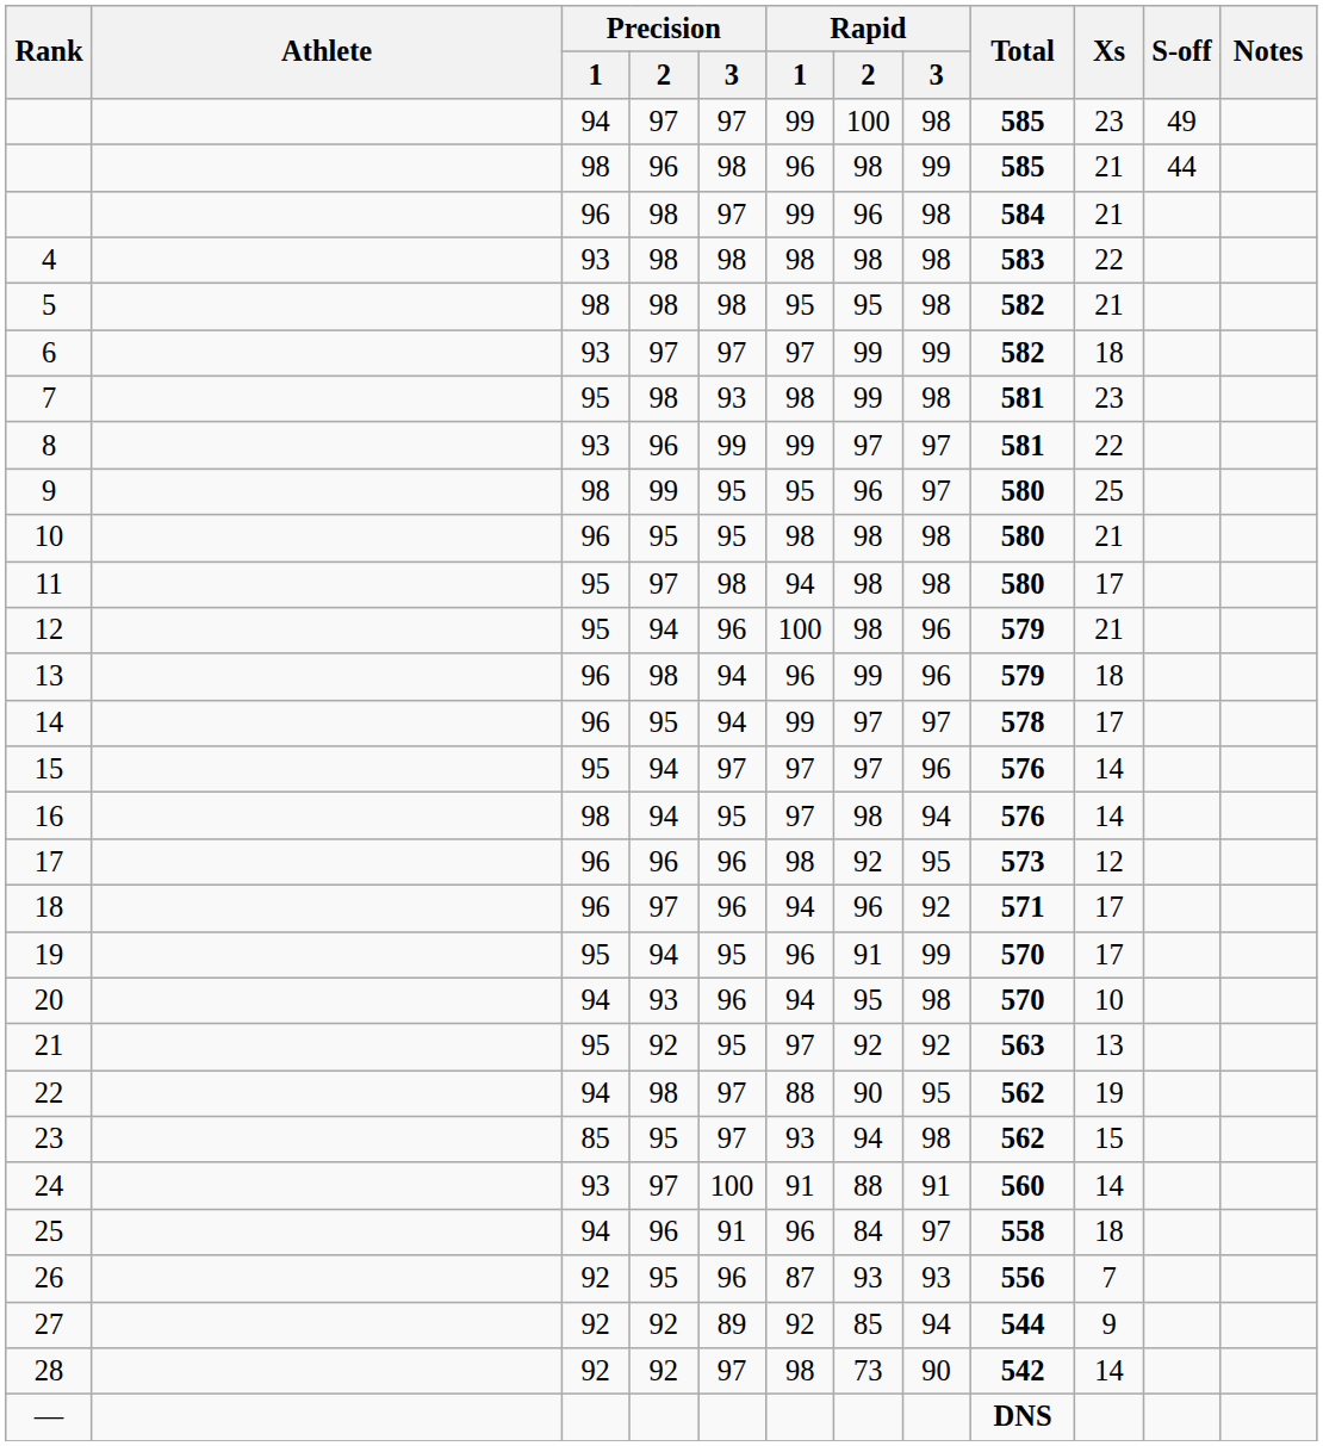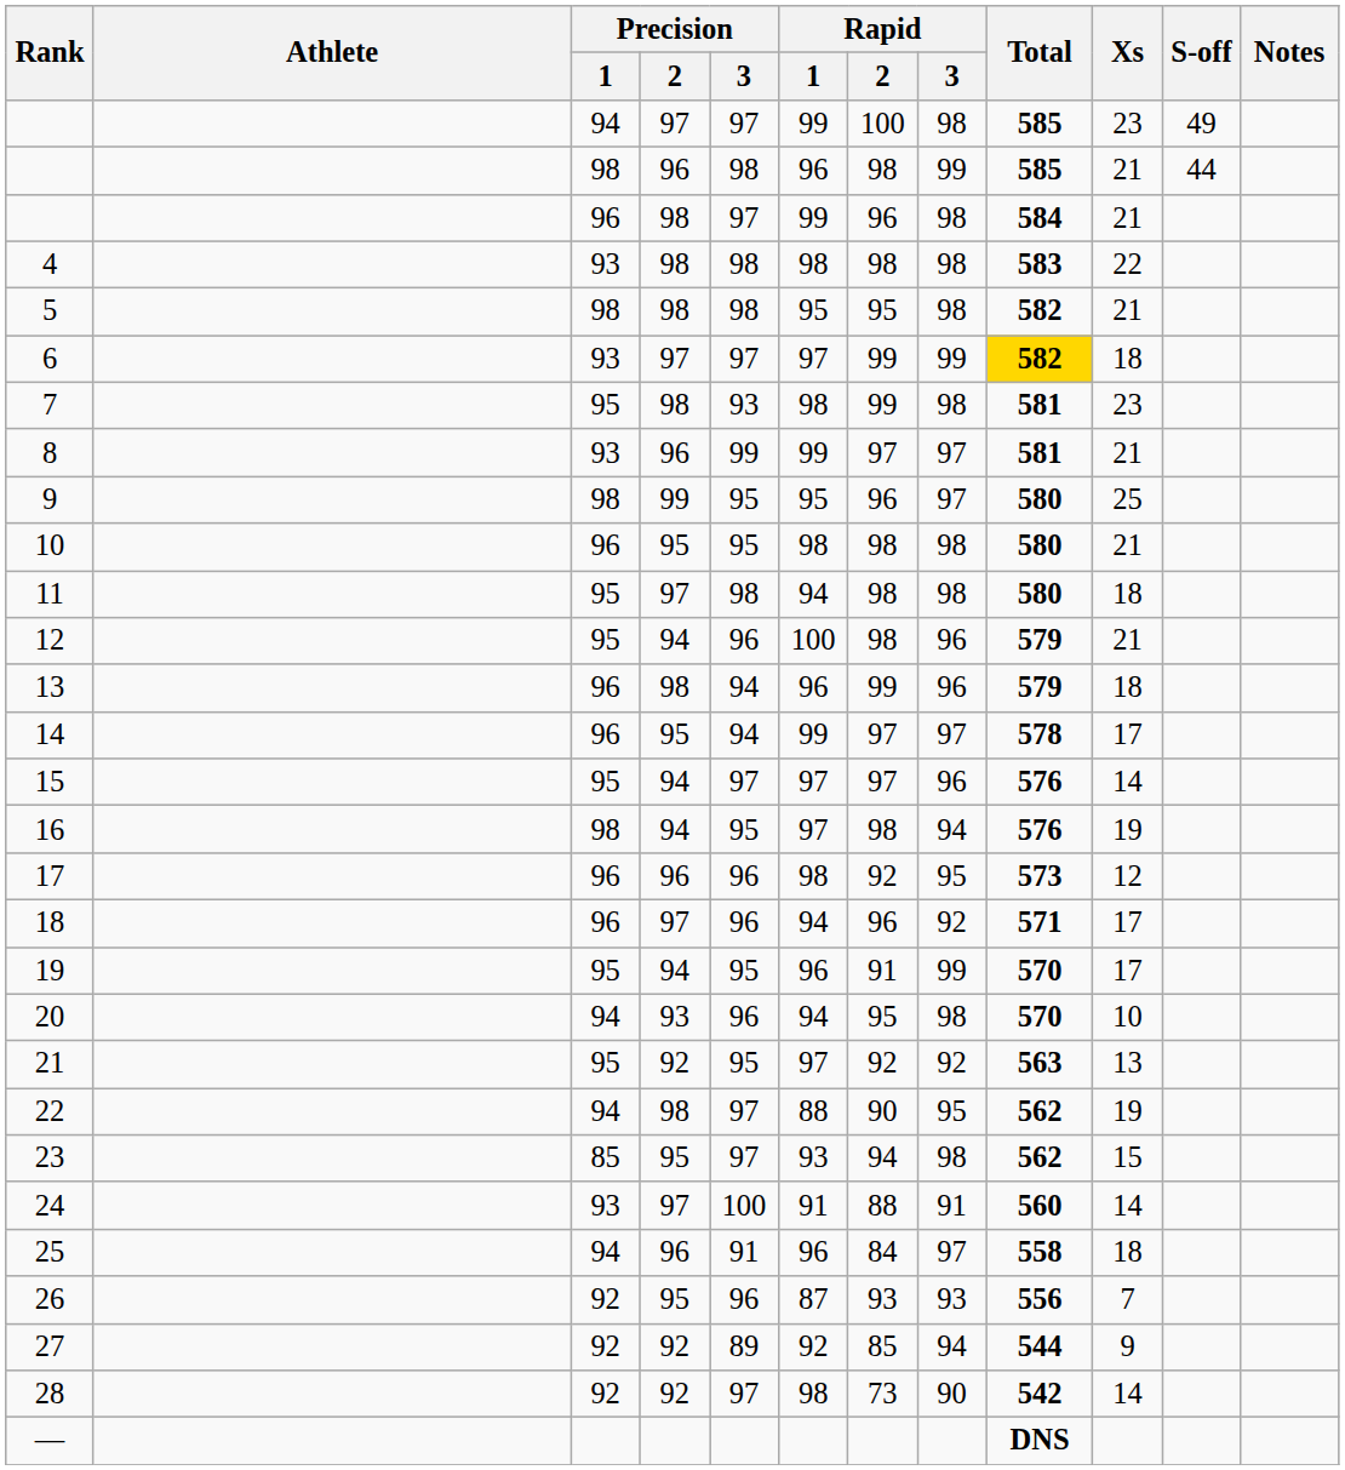6 | Total: no background -> gold background
8 | Xs: 22 -> 21
11 | Xs: 17 -> 18
16 | Xs: 14 -> 19
